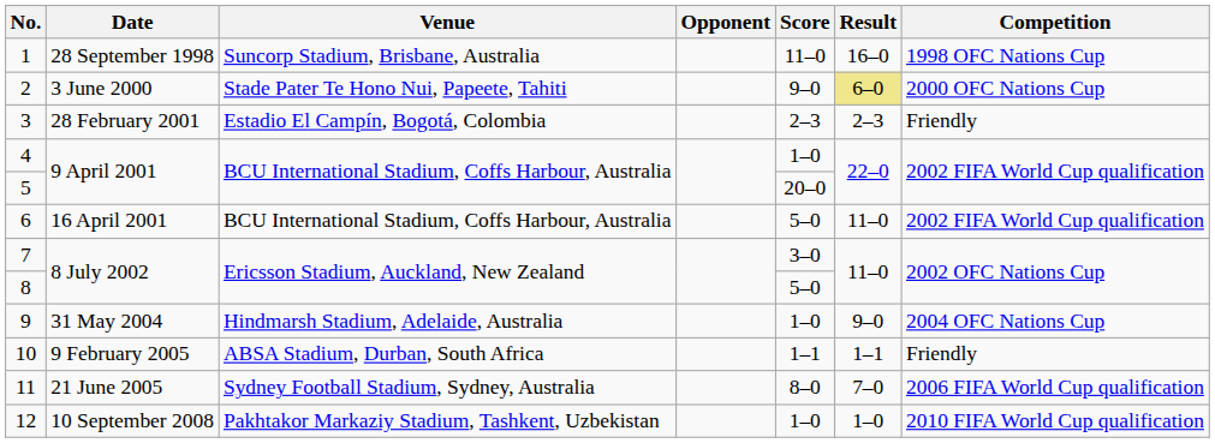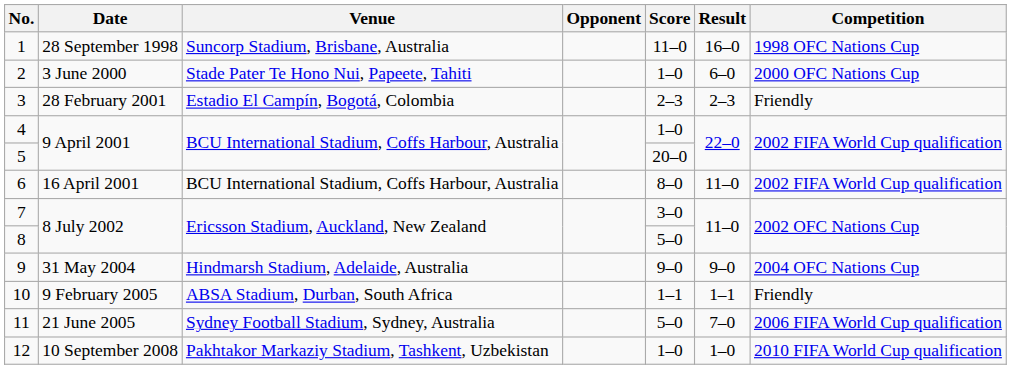2 | Score: 9–0 -> 1–0
2 | Result: khaki background -> no background
6 | Score: 5–0 -> 8–0
9 | Score: 1–0 -> 9–0
11 | Score: 8–0 -> 5–0
